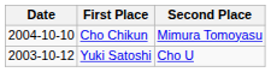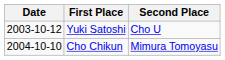rows swapped: Yuki Satoshi <-> Cho Chikun
